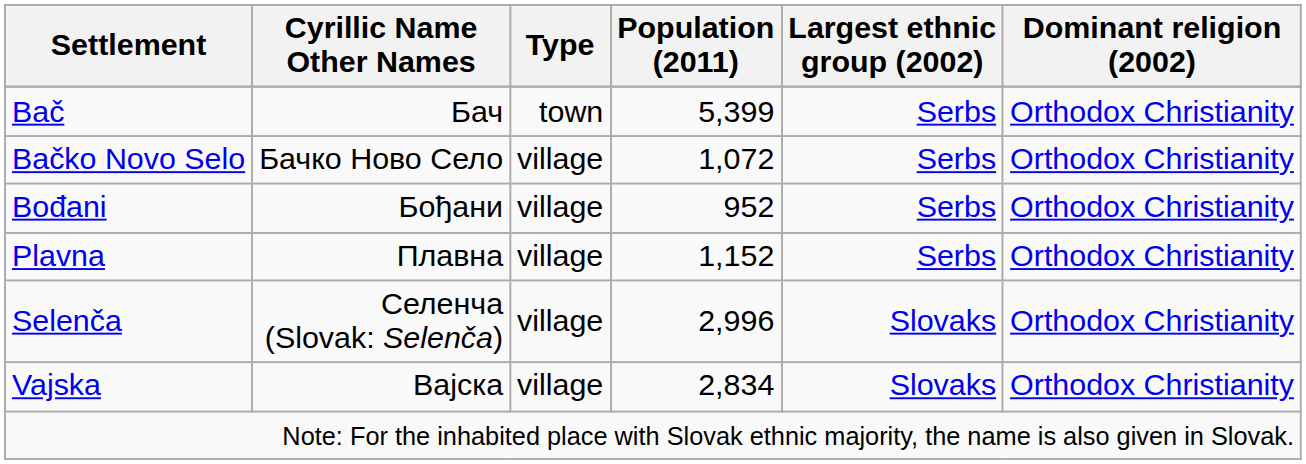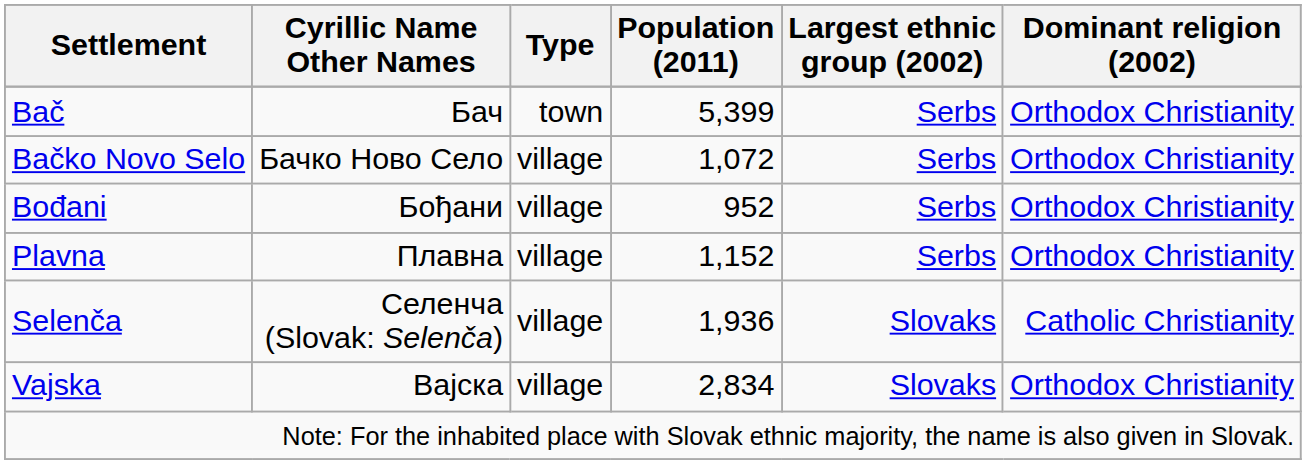Selenča | Population (2011): 2,996 -> 1,936
Selenča | Dominant religion (2002): Orthodox Christianity -> Catholic Christianity
